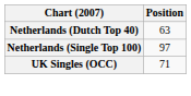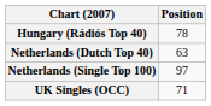+ row: Hungary (Rádiós Top 40) | 78
